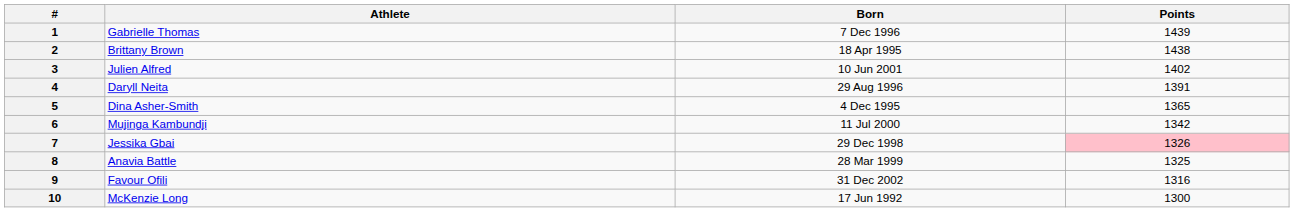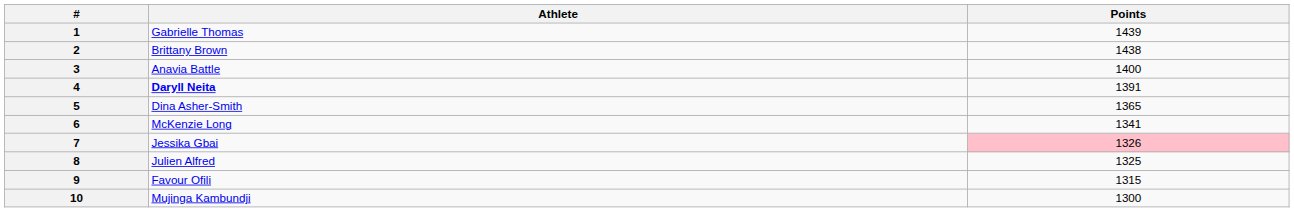- column: Born | 7 Dec 1996 | 18 Apr 1995 | 10 Jun 2001 | 29 Aug 1996 | 4 Dec 1995 | 11 Jul 2000 | 29 Dec 1998 | 28 Mar 1999 | 31 Dec 2002 | 17 Jun 1992
3 | Athlete: Julien Alfred -> Anavia Battle
3 | Points: 1402 -> 1400
4 | Athlete: normal -> bold
6 | Athlete: Mujinga Kambundji -> McKenzie Long
6 | Points: 1342 -> 1341
8 | Athlete: Anavia Battle -> Julien Alfred
9 | Points: 1316 -> 1315
10 | Athlete: McKenzie Long -> Mujinga Kambundji
